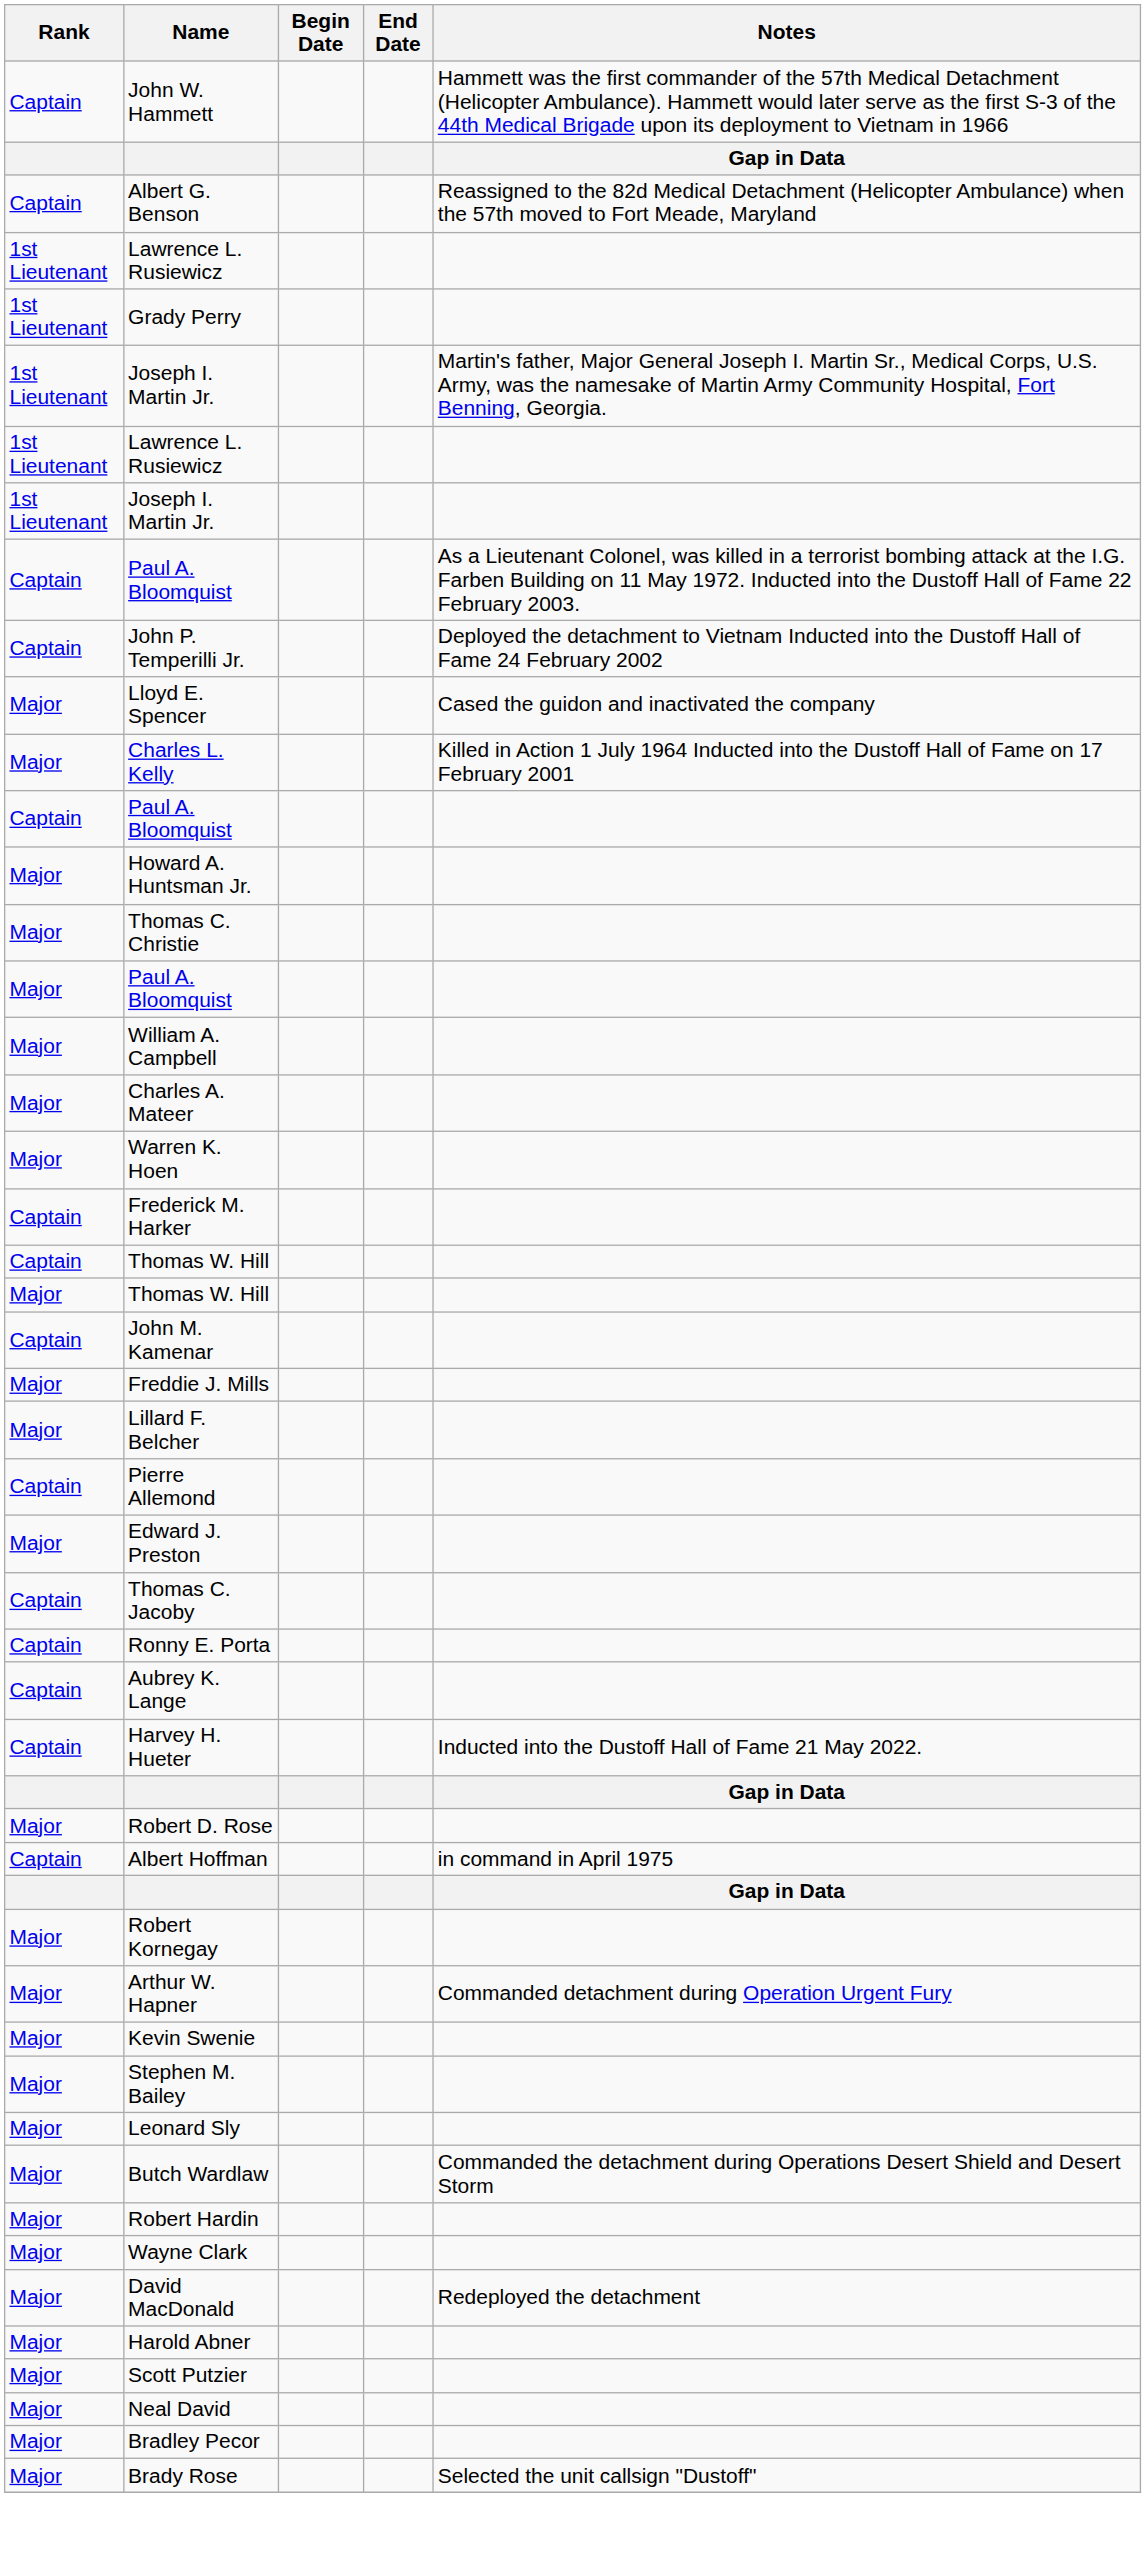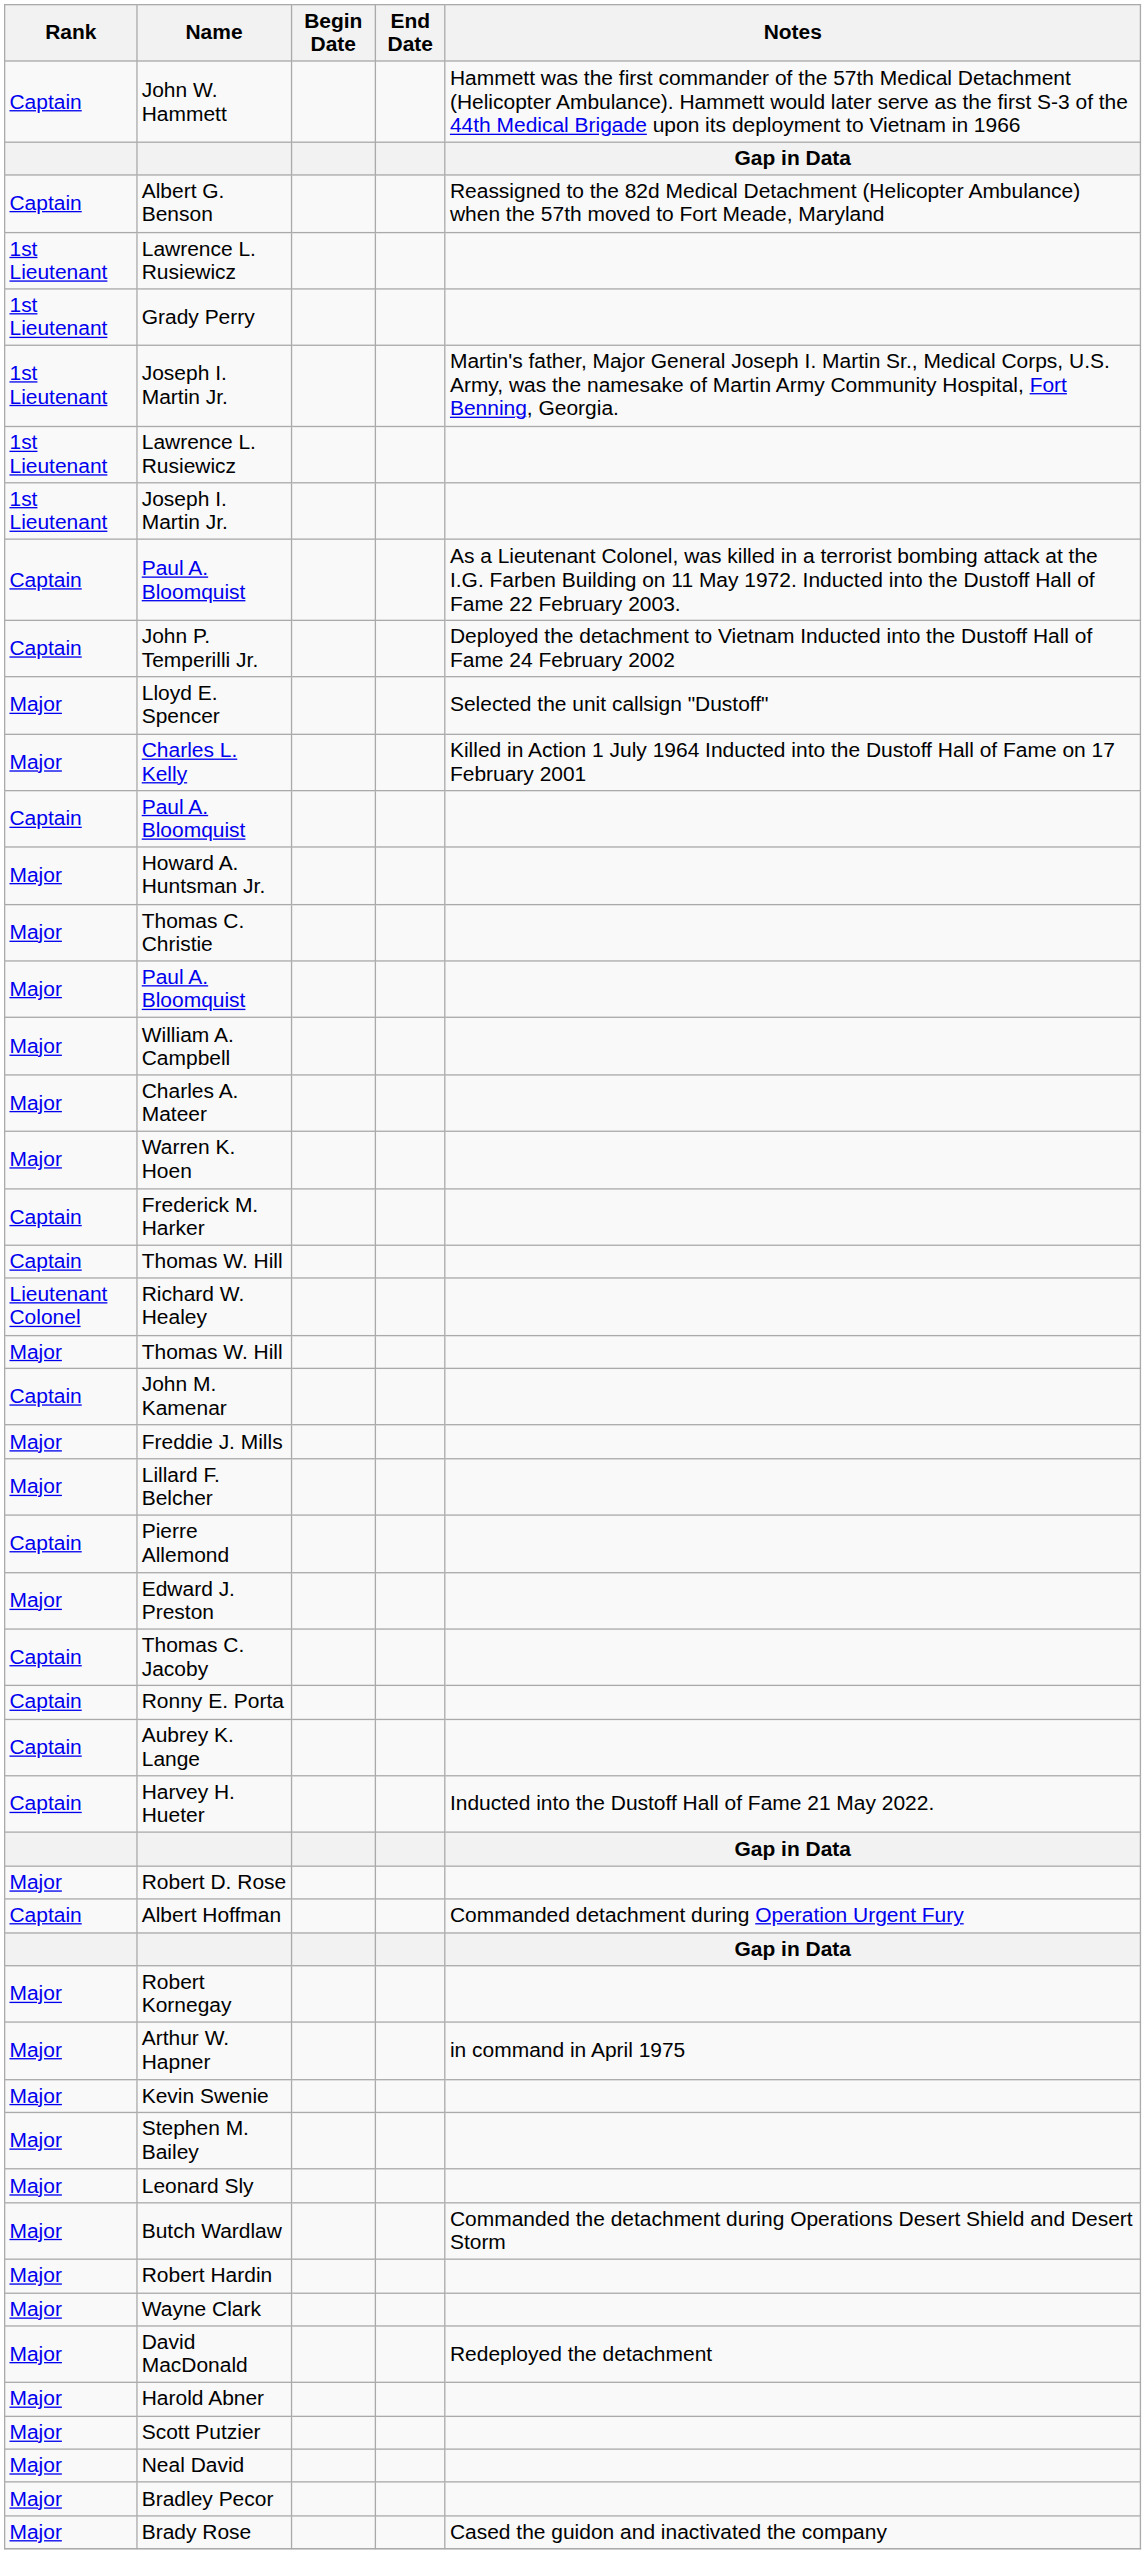Lloyd E. Spencer | Notes: Cased the guidon and inactivated the company -> Selected the unit callsign "Dustoff"
+ row: Lieutenant Colonel | Richard W. Healey
Albert Hoffman | Notes: in command in April 1975 -> Commanded detachment during Operation Urgent Fury
Arthur W. Hapner | Notes: Commanded detachment during Operation Urgent Fury -> in command in April 1975
Brady Rose | Notes: Selected the unit callsign "Dustoff" -> Cased the guidon and inactivated the company
